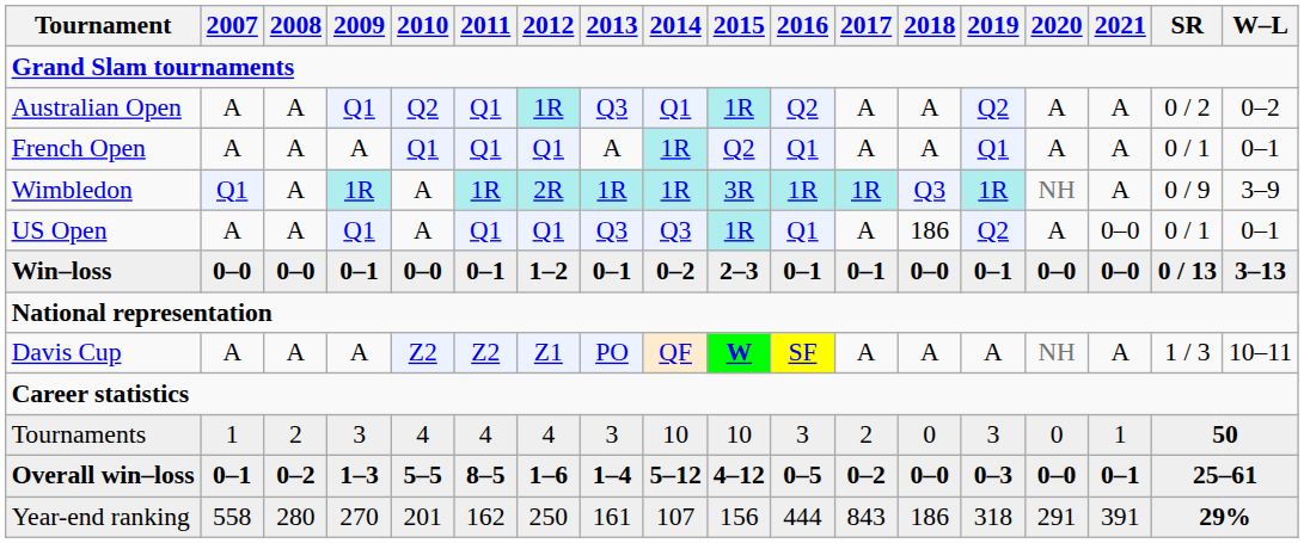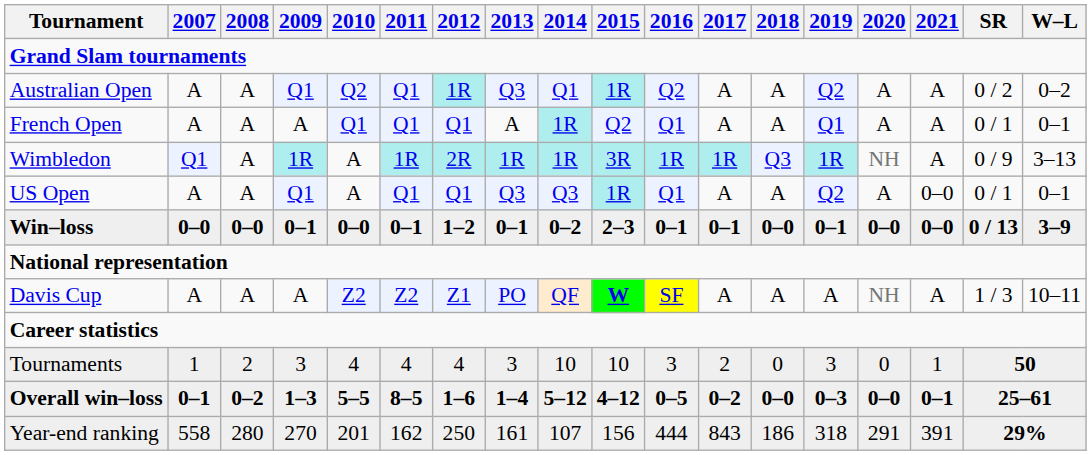Wimbledon | W–L: 3–9 -> 3–13
US Open | 2018: 186 -> A
Win–loss | W–L: 3–13 -> 3–9
